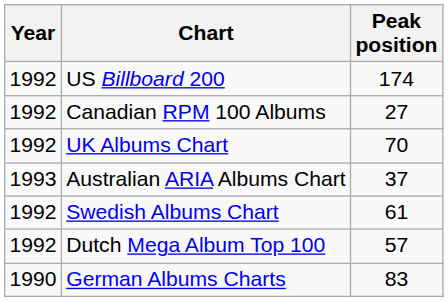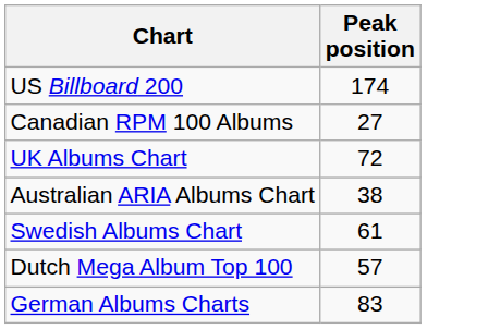- column: Year | 1992 | 1992 | 1992 | 1993 | 1992 | 1992 | 1990
UK Albums Chart | Peak position: 70 -> 72
Australian ARIA Albums Chart | Peak position: 37 -> 38
